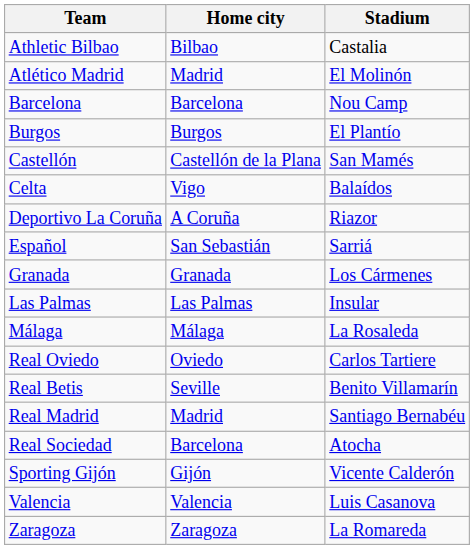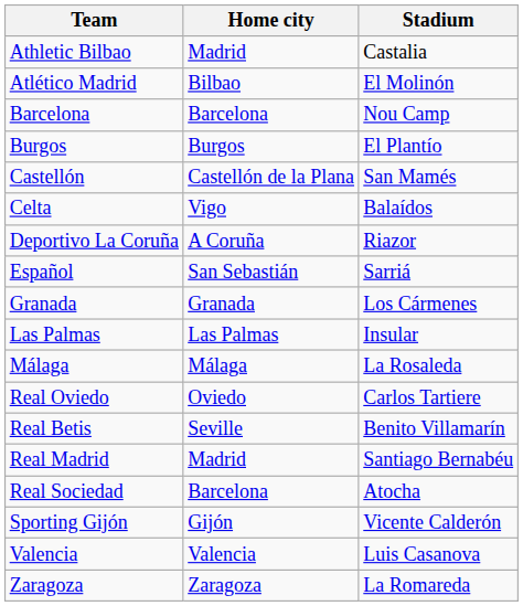Athletic Bilbao | Home city: Bilbao -> Madrid
Atlético Madrid | Home city: Madrid -> Bilbao
